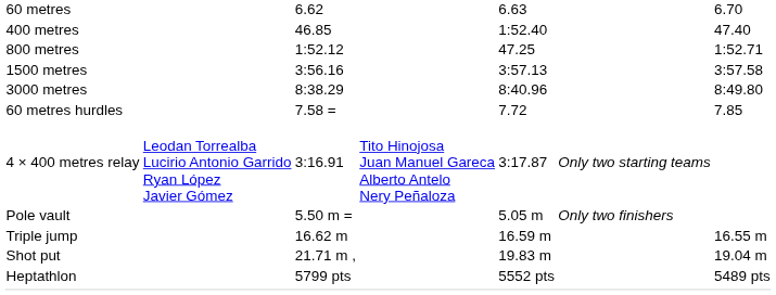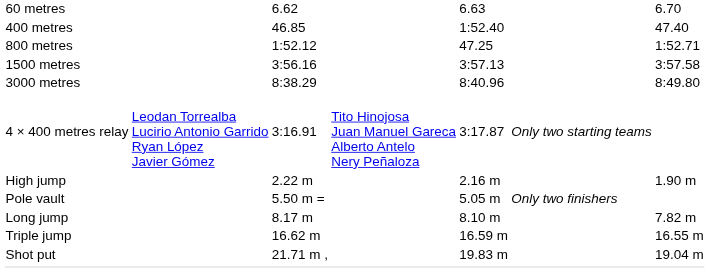- row: 60 metres hurdles | 7.58 = | 7.72 | 7.85
+ row: High jump | 2.22 m | 2.16 m | 1.90 m
+ row: Long jump | 8.17 m | 8.10 m | 7.82 m
- row: Heptathlon | 5799 pts | 5552 pts | 5489 pts
